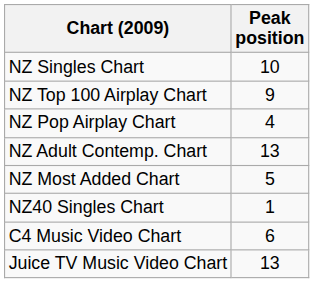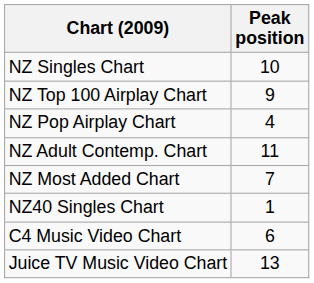NZ Adult Contemp. Chart | Peak position: 13 -> 11
NZ Most Added Chart | Peak position: 5 -> 7
